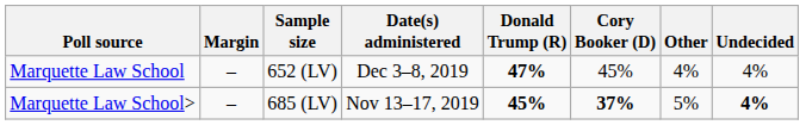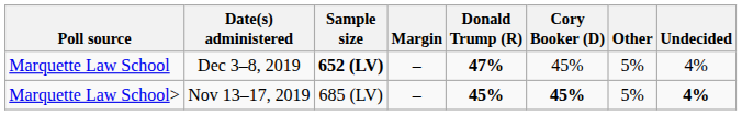columns swapped: Date(s) administered <-> Margin
Marquette Law School | Sample size: normal -> bold
Marquette Law School | Other: 4% -> 5%
Marquette Law School> | Cory Booker (D): 37% -> 45%
